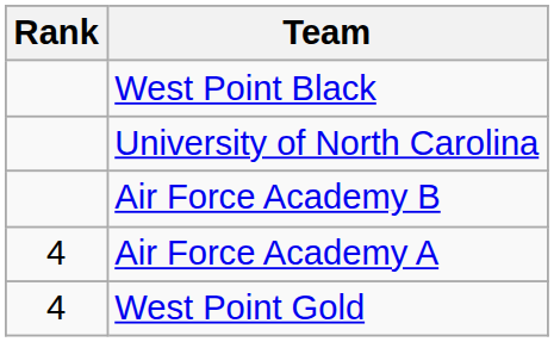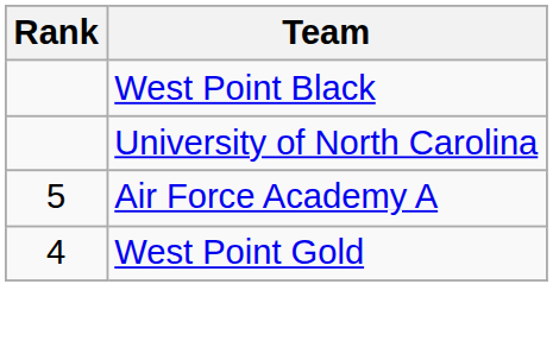- row: Air Force Academy B
Air Force Academy A | Rank: 4 -> 5
